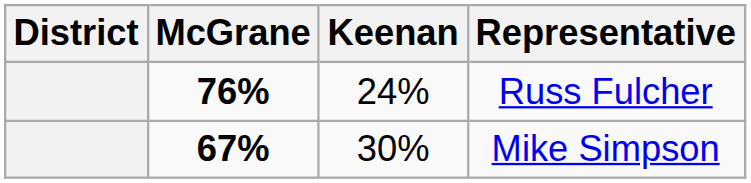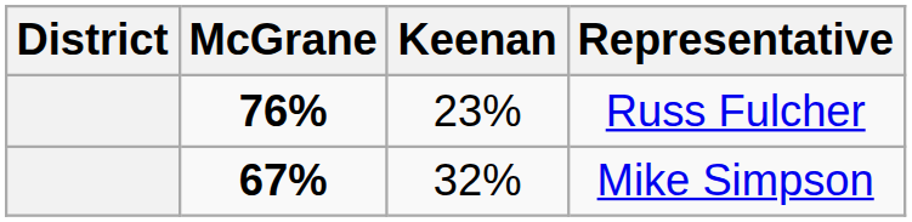Russ Fulcher | Keenan: 24% -> 23%
Mike Simpson | Keenan: 30% -> 32%
